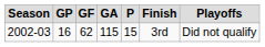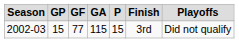2002-03 | GP: 16 -> 15
2002-03 | GF: 62 -> 77
